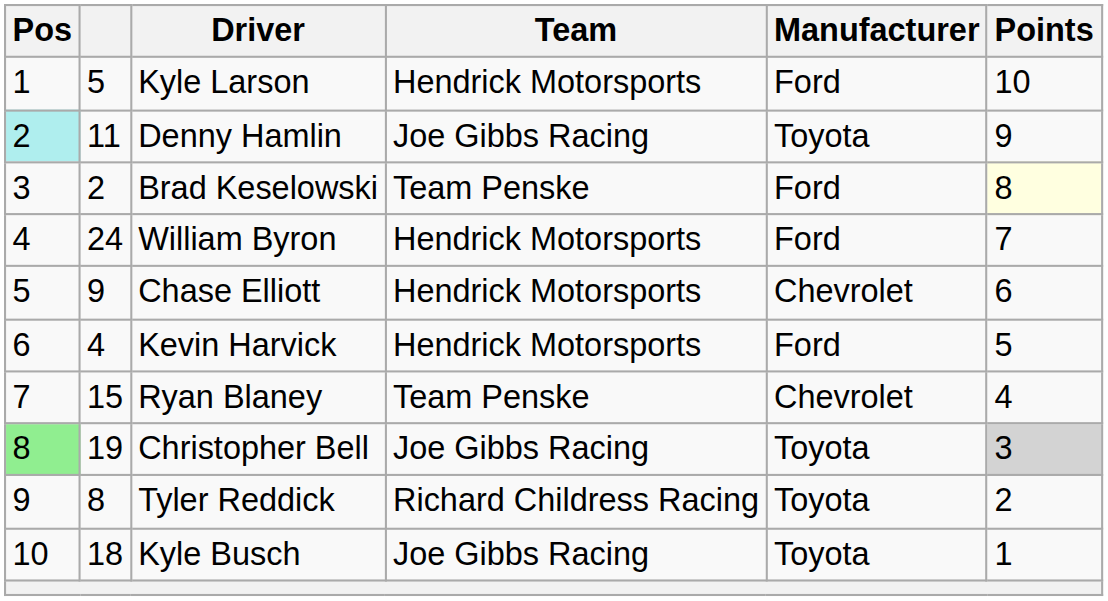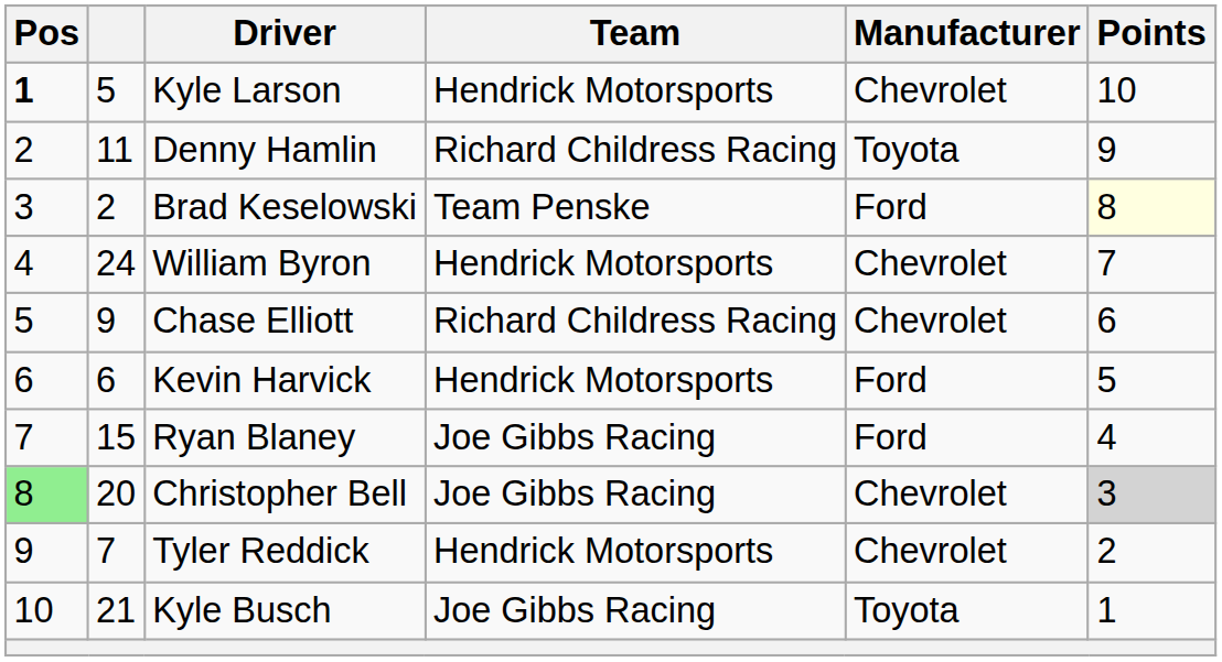Kyle Larson | Pos: normal -> bold
Kyle Larson | Manufacturer: Ford -> Chevrolet
Denny Hamlin | Pos: paleturquoise background -> no background
Denny Hamlin | Team: Joe Gibbs Racing -> Richard Childress Racing
William Byron | Manufacturer: Ford -> Chevrolet
Chase Elliott | Team: Hendrick Motorsports -> Richard Childress Racing
Kevin Harvick | column 2: 4 -> 6
Ryan Blaney | Team: Team Penske -> Joe Gibbs Racing
Ryan Blaney | Manufacturer: Chevrolet -> Ford
Christopher Bell | column 2: 19 -> 20
Christopher Bell | Manufacturer: Toyota -> Chevrolet
Tyler Reddick | column 2: 8 -> 7
Tyler Reddick | Team: Richard Childress Racing -> Hendrick Motorsports
Tyler Reddick | Manufacturer: Toyota -> Chevrolet
Kyle Busch | column 2: 18 -> 21
